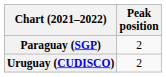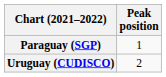Paraguay (SGP) | Peak position: 2 -> 1
